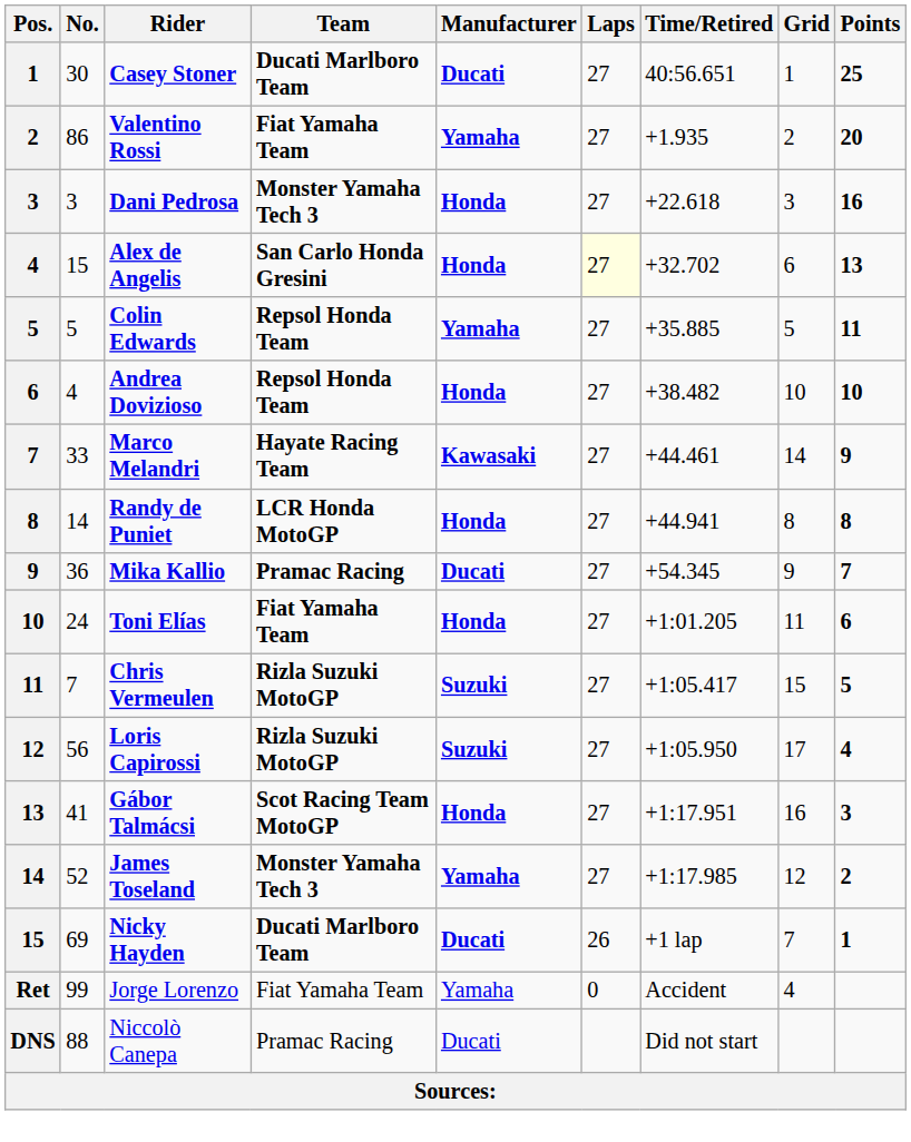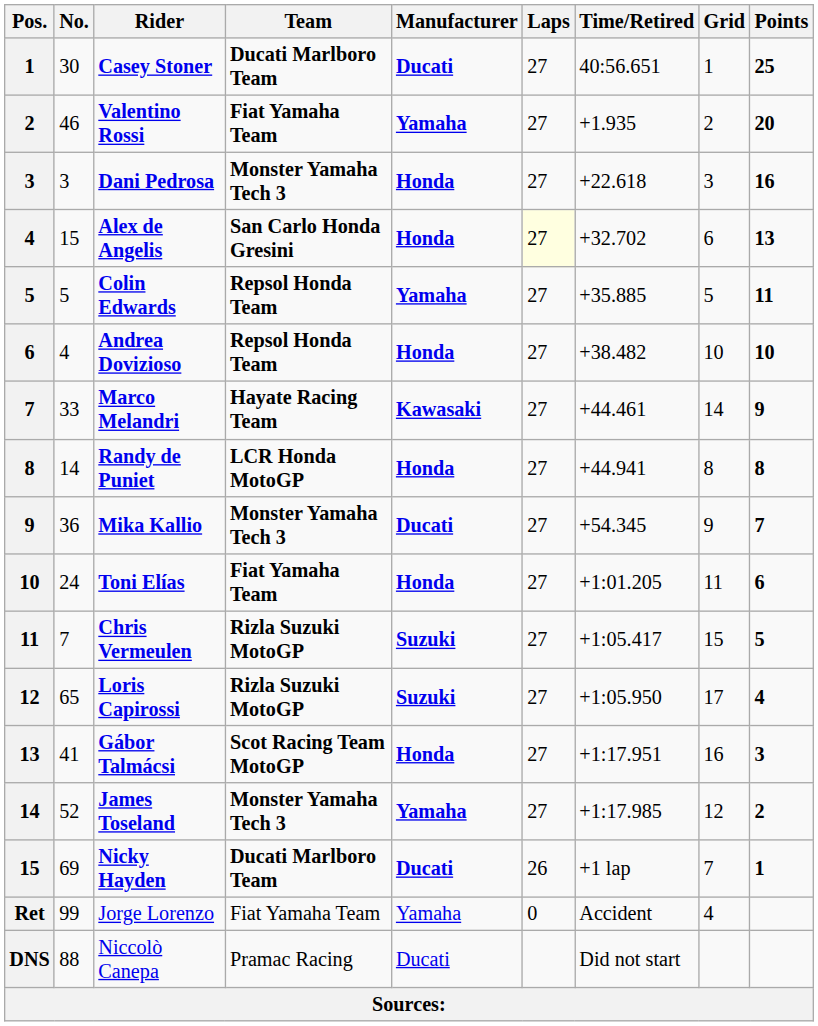Valentino Rossi | No.: 86 -> 46
Mika Kallio | Team: Pramac Racing -> Monster Yamaha Tech 3
Loris Capirossi | No.: 56 -> 65
